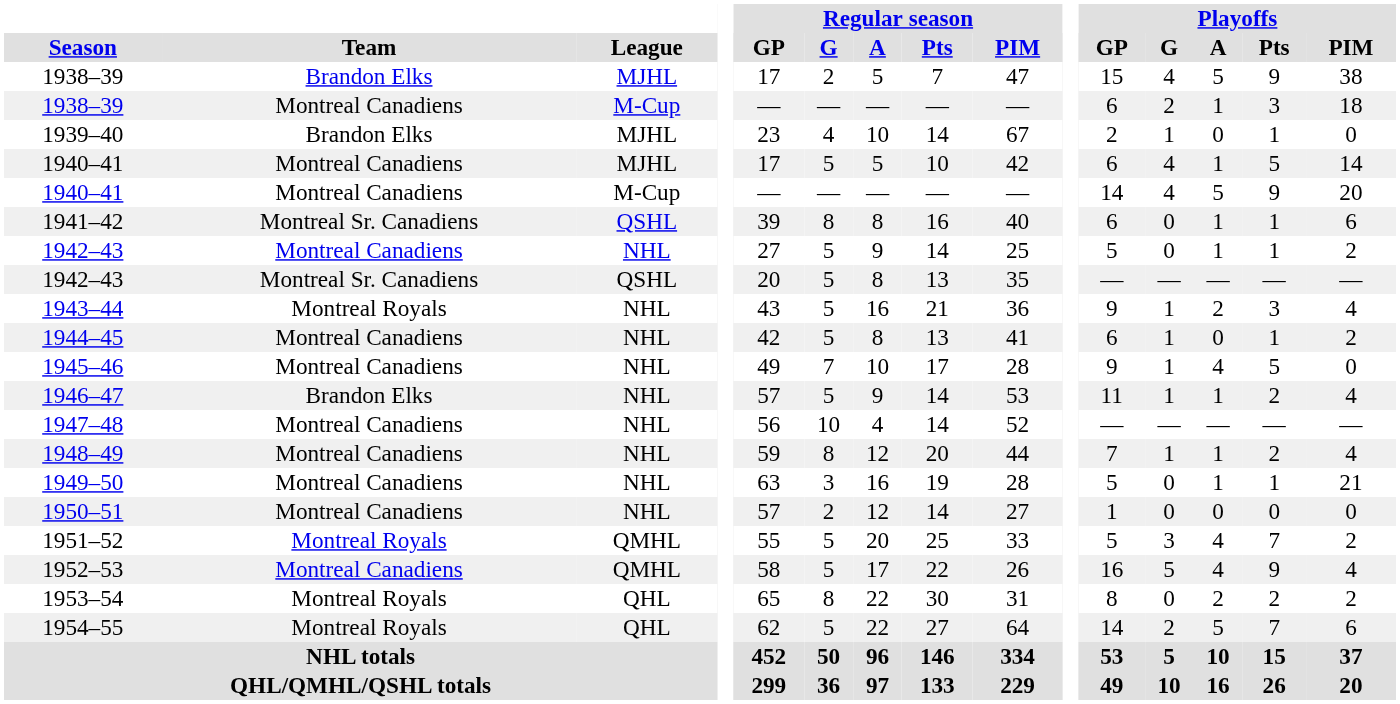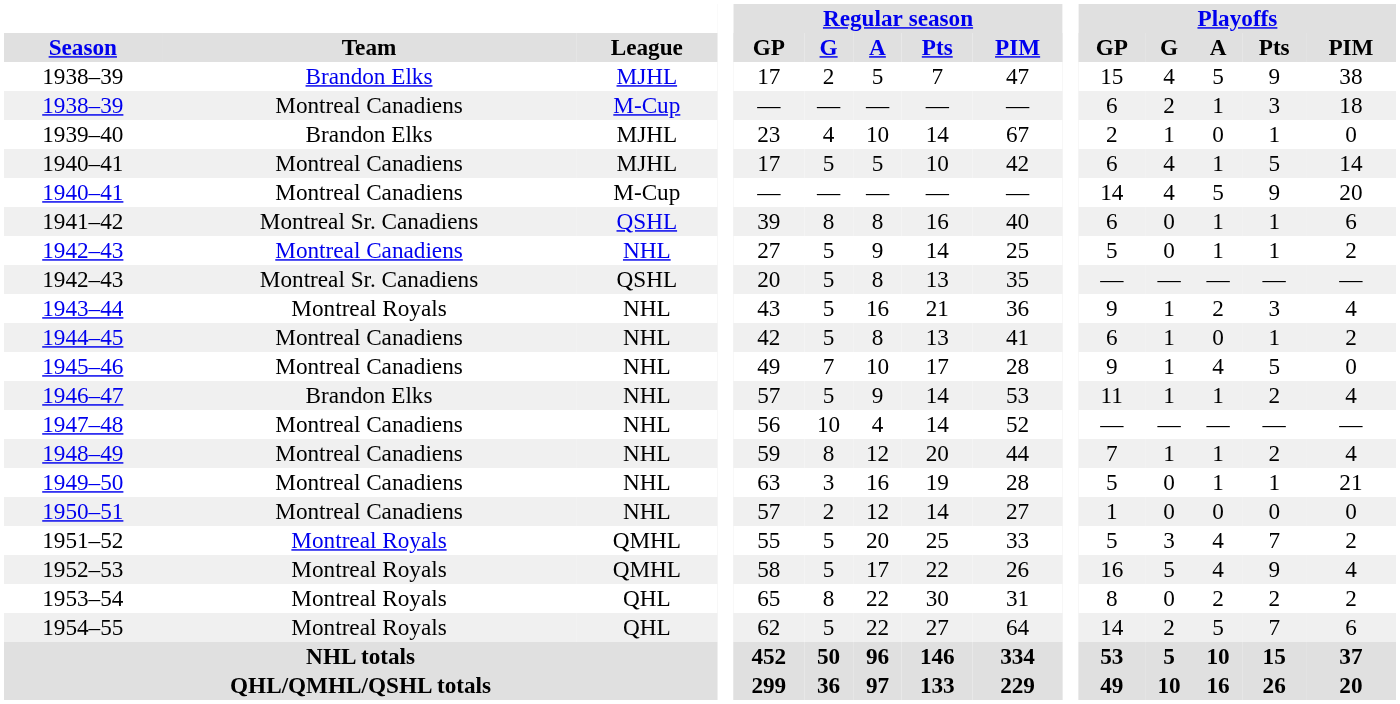1952–53 | Team: Montreal Canadiens -> Montreal Royals
